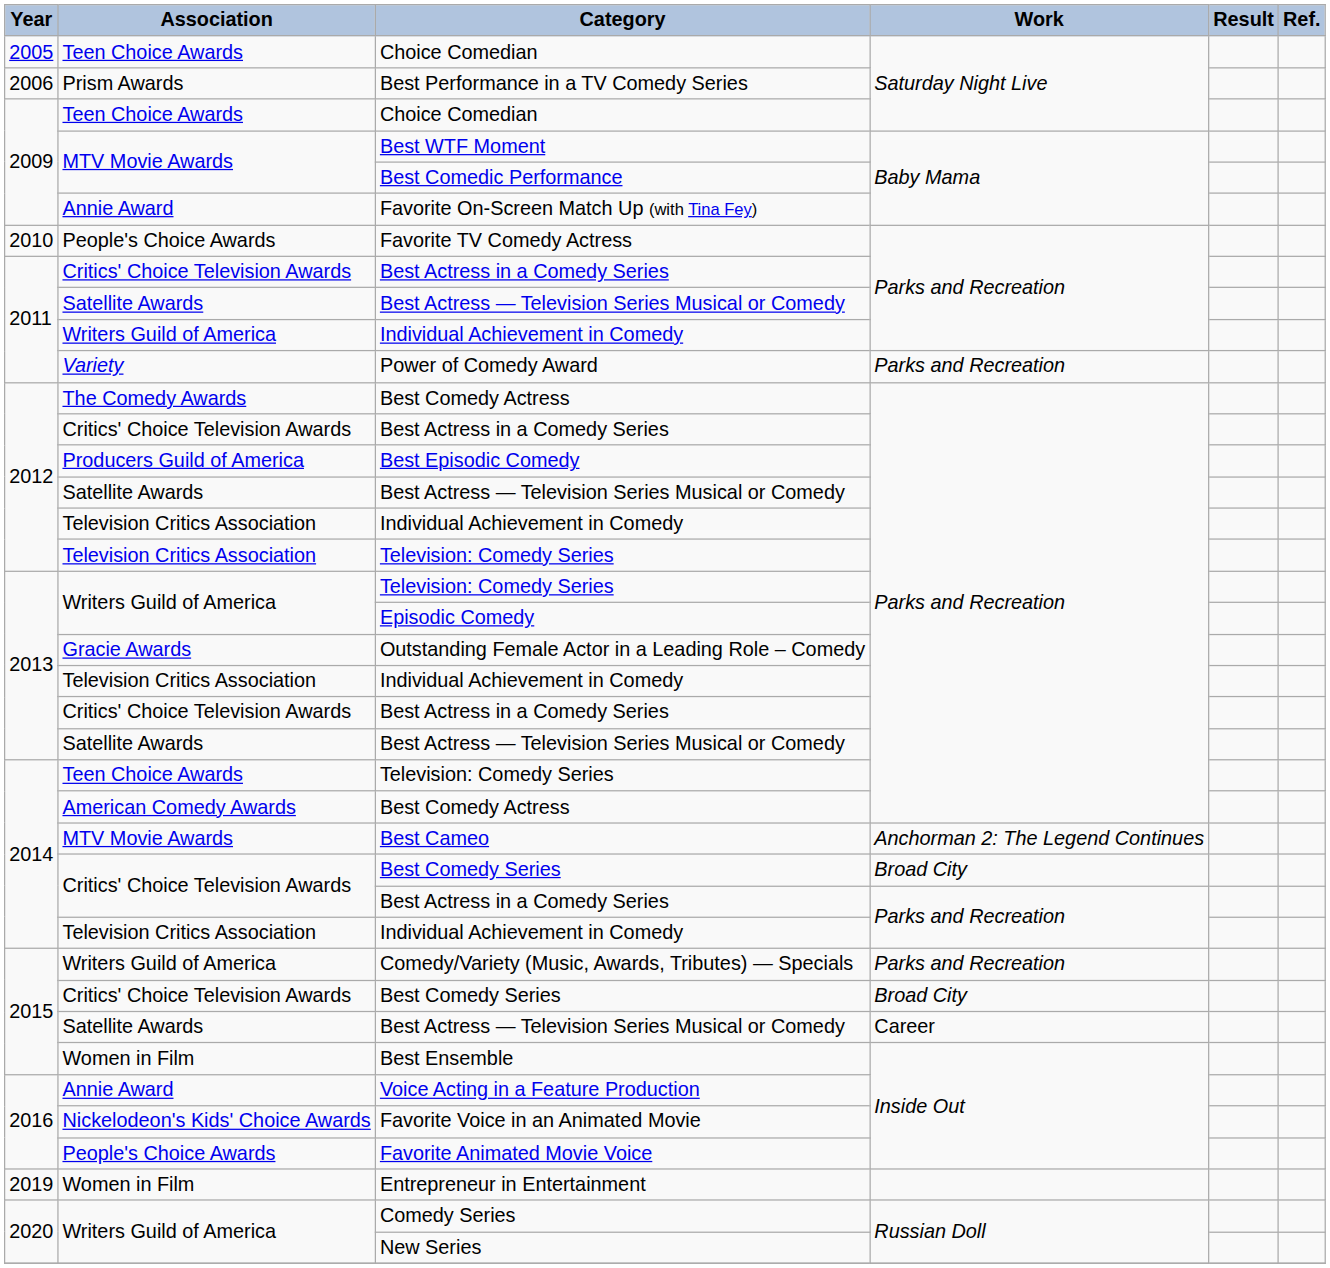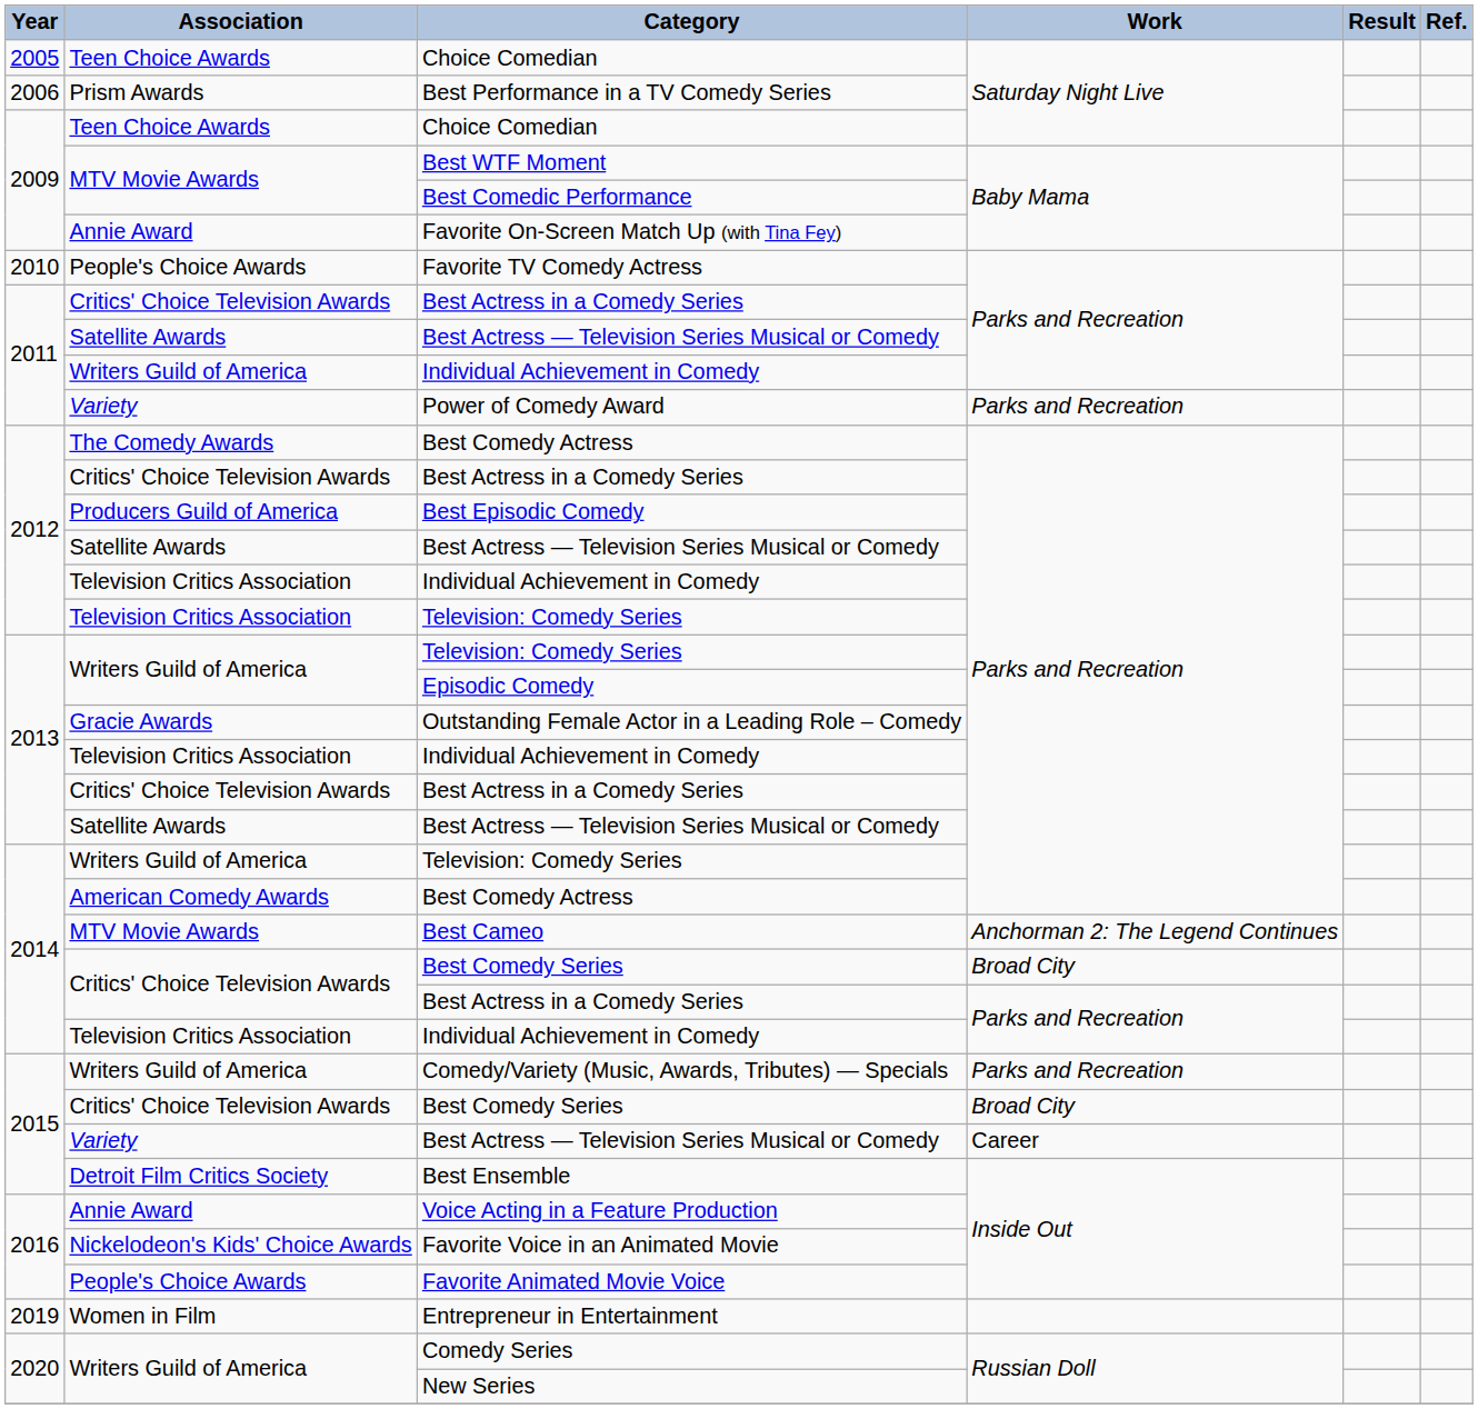2014 / Television: Comedy Series | Association: Teen Choice Awards -> Writers Guild of America
2015 / Best Actress — Television Series Musical or Comedy | Association: Satellite Awards -> Variety
Best Ensemble | Association: Women in Film -> Detroit Film Critics Society
